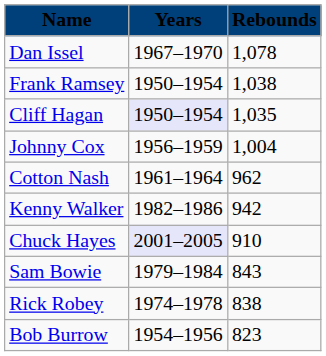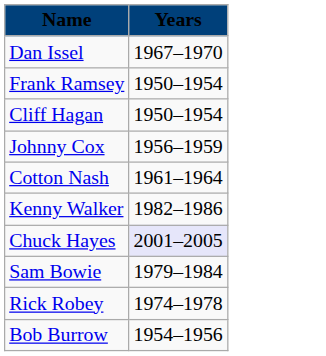- column: Rebounds | 1,078 | 1,038 | 1,035 | 1,004 | 962 | 942 | 910 | 843 | 838 | 823
Cliff Hagan | Years: lavender background -> no background
